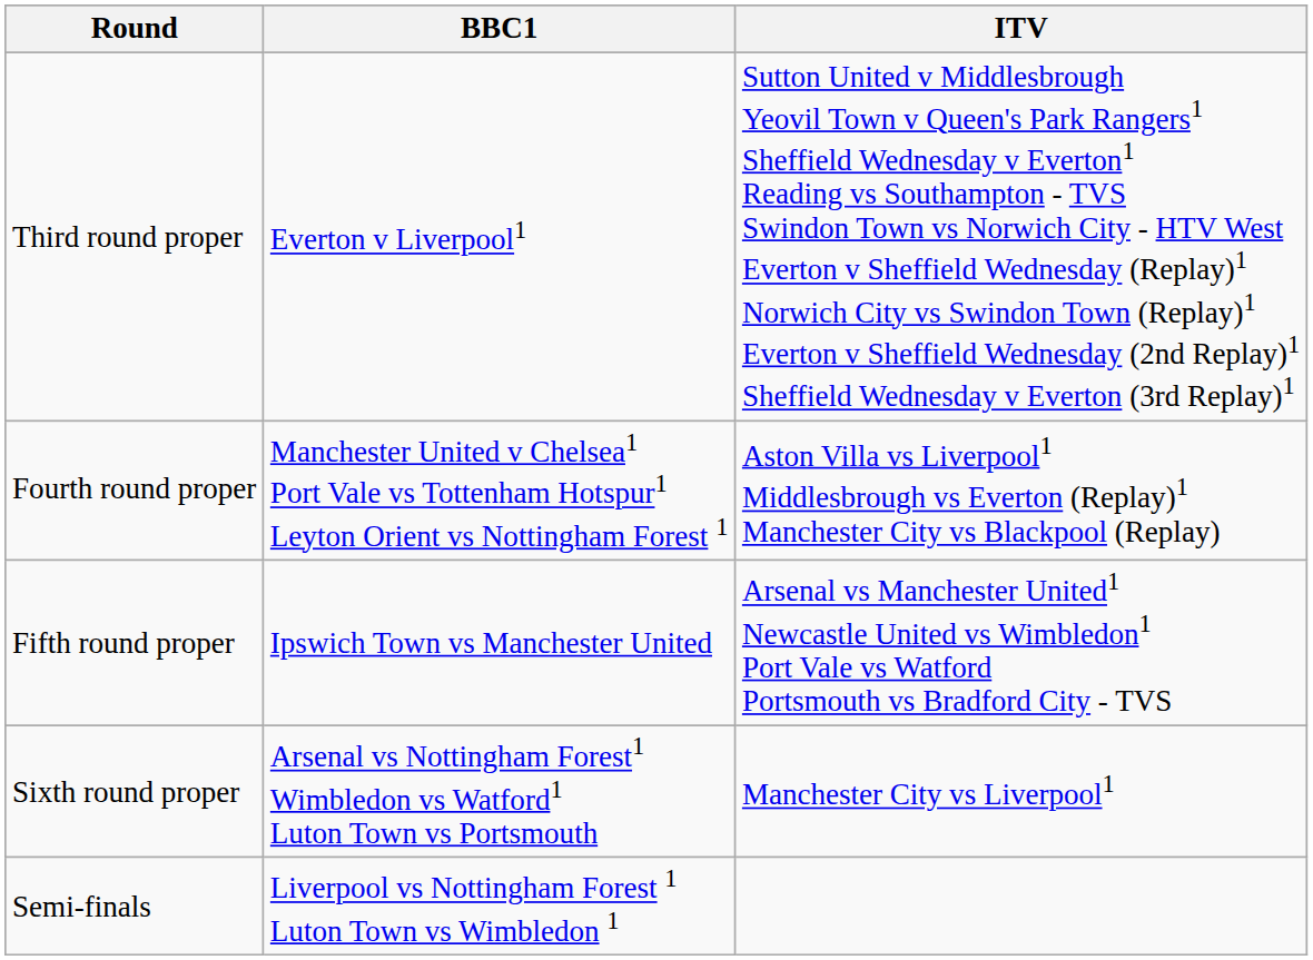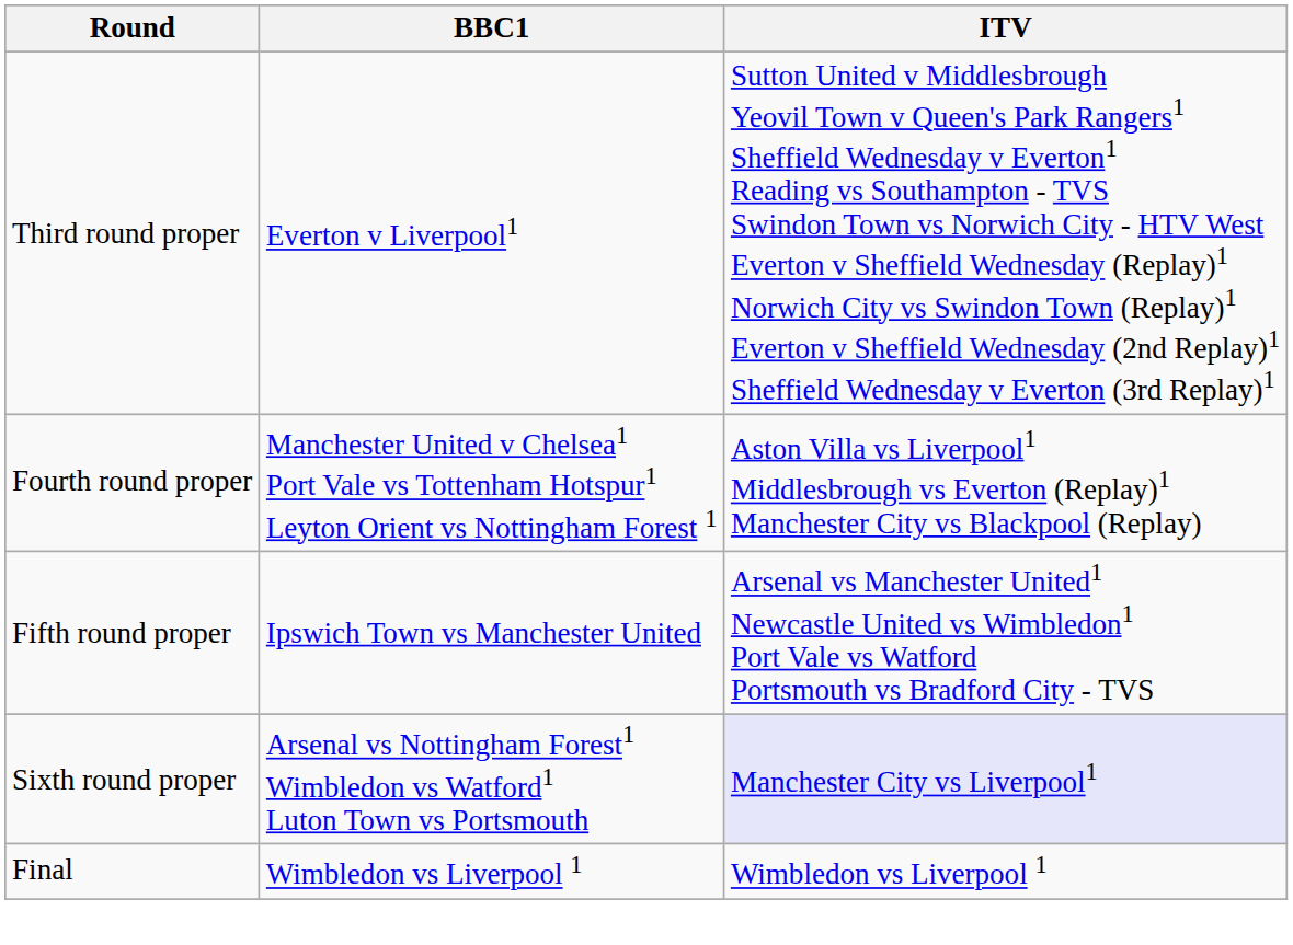Sixth round proper | ITV: no background -> lavender background
- row: Semi-finals | Liverpool vs Nottingham Forest 1 Luton Town vs Wimbledon 1
+ row: Final | Wimbledon vs Liverpool 1 | Wimbledon vs Liverpool 1
